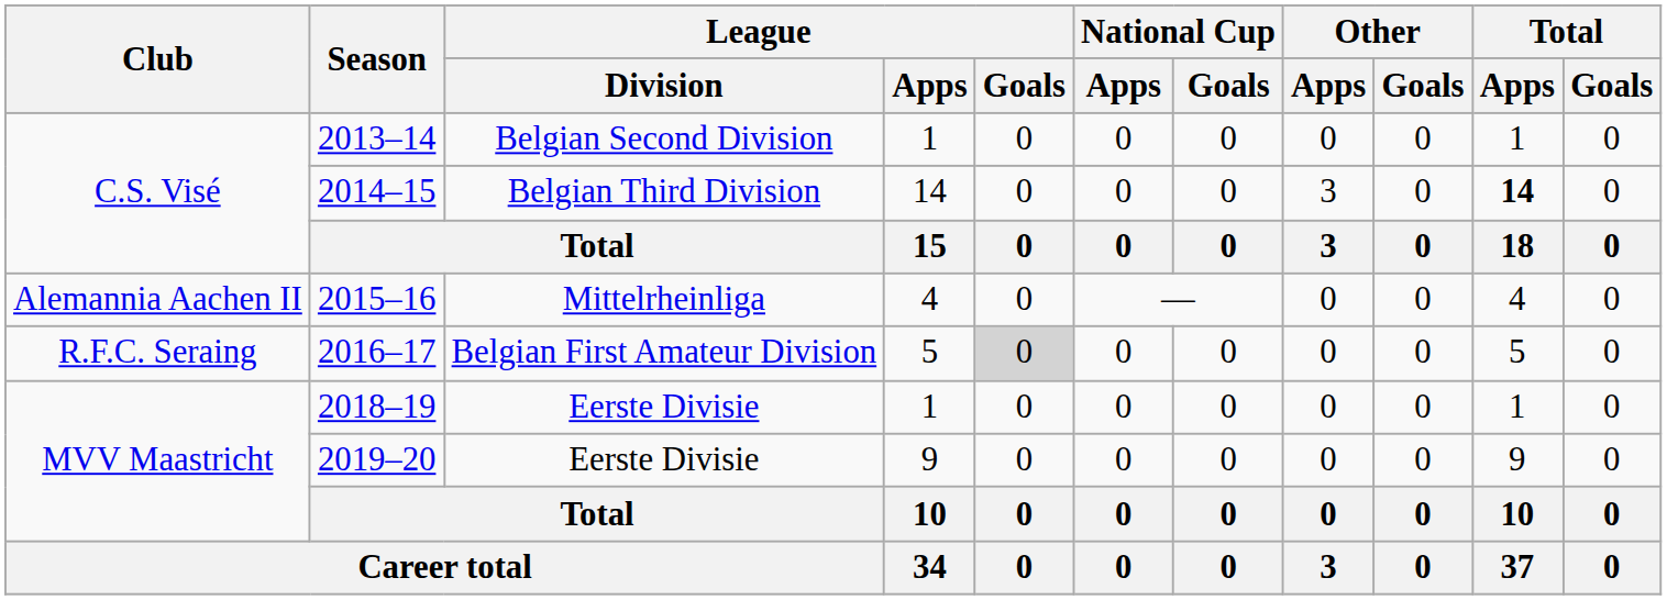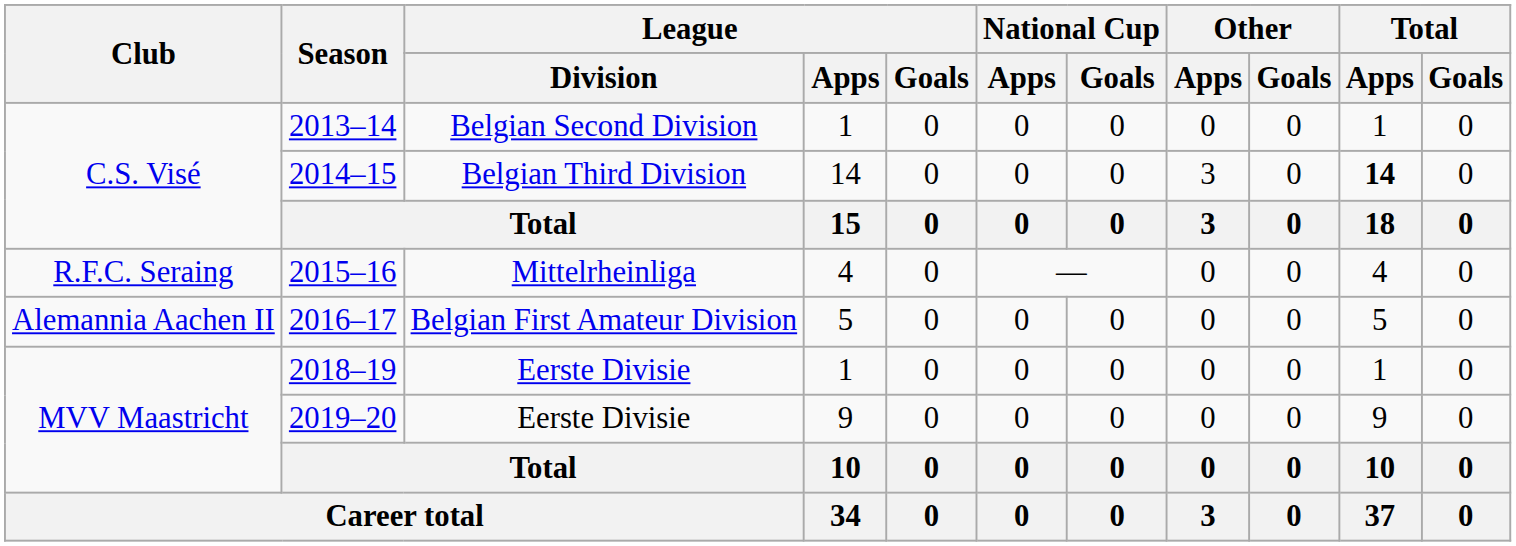2015–16 | Club: Alemannia Aachen II -> R.F.C. Seraing
2016–17 | Club: R.F.C. Seraing -> Alemannia Aachen II
2016–17 | League / Goals: lightgrey background -> no background
